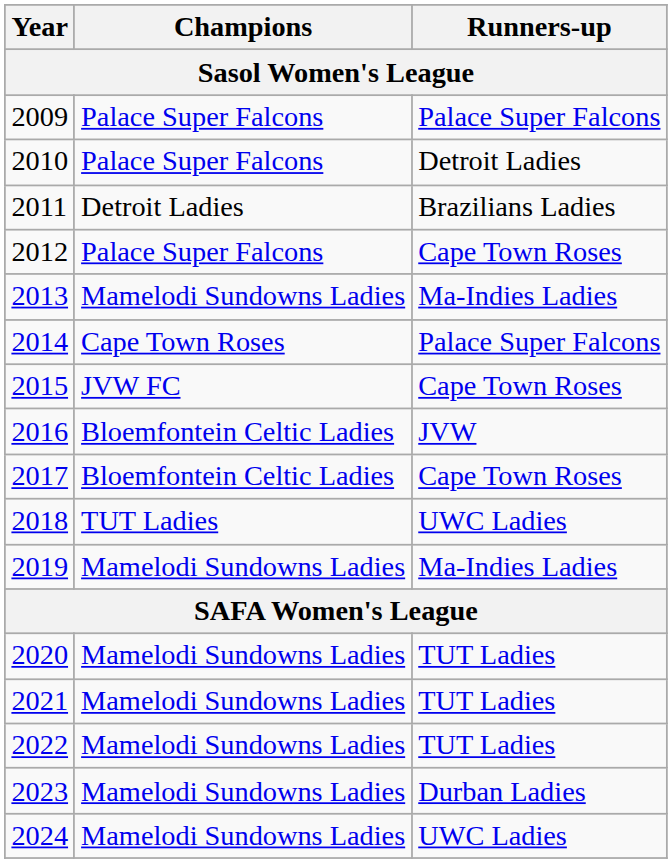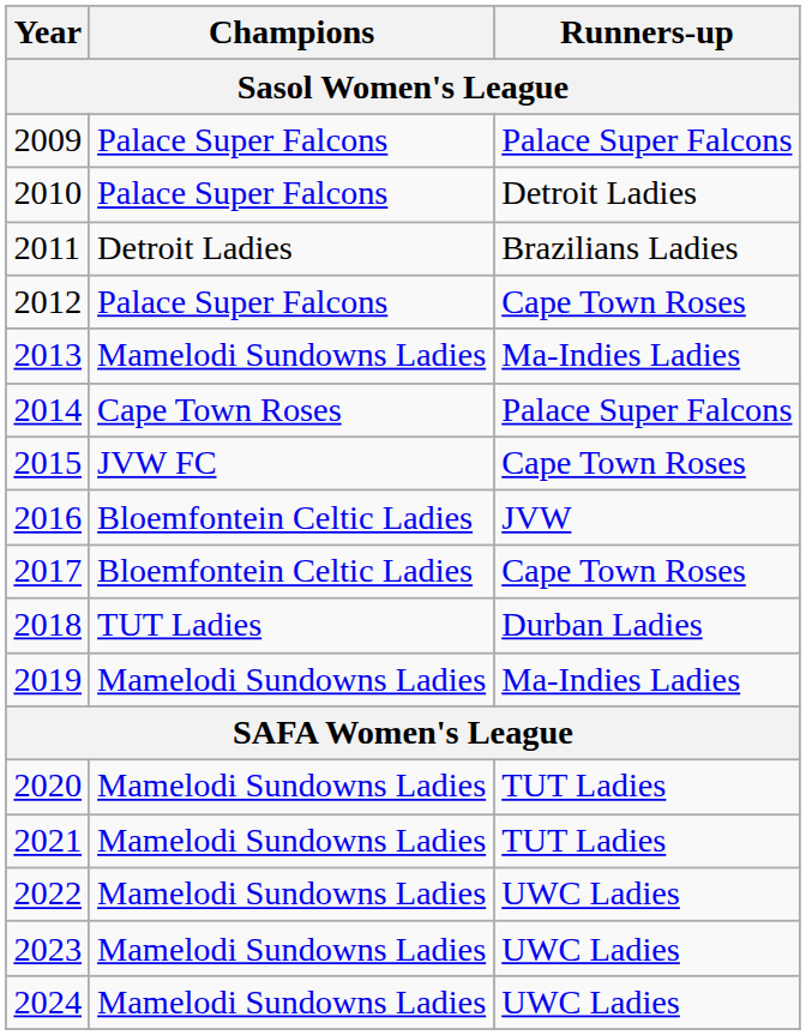2018 | Runners-up: UWC Ladies -> Durban Ladies
2022 | Runners-up: TUT Ladies -> UWC Ladies
2023 | Runners-up: Durban Ladies -> UWC Ladies
